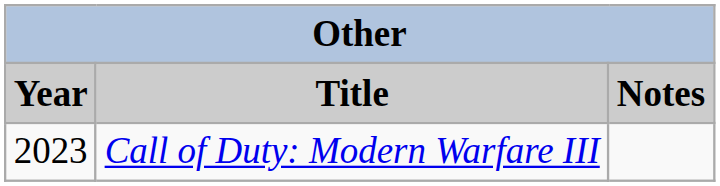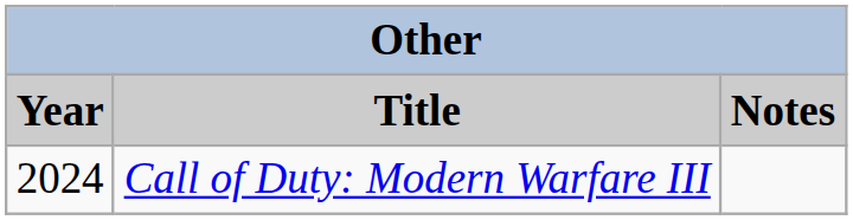Call of Duty: Modern Warfare III | Year: 2023 -> 2024
